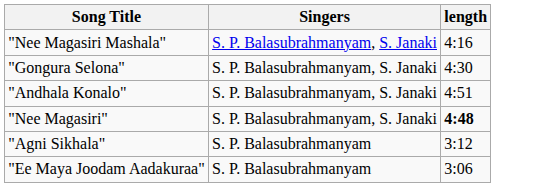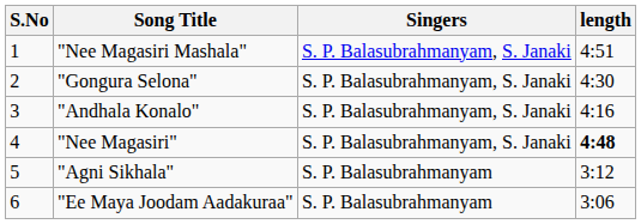+ column: S.No | 1 | 2 | 3 | 4 | 5 | 6
"Nee Magasiri Mashala" | length: 4:16 -> 4:51
"Andhala Konalo" | length: 4:51 -> 4:16
